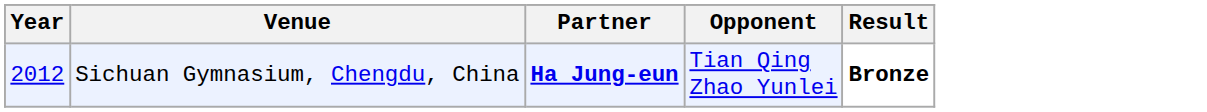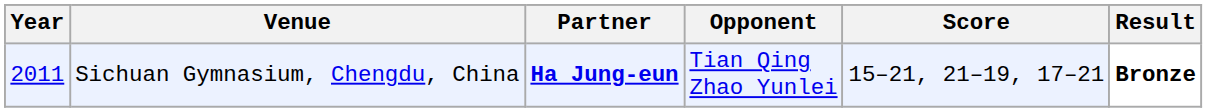+ column: Score | 15–21, 21–19, 17–21
Sichuan Gymnasium, Chengdu, China | Year: 2012 -> 2011
